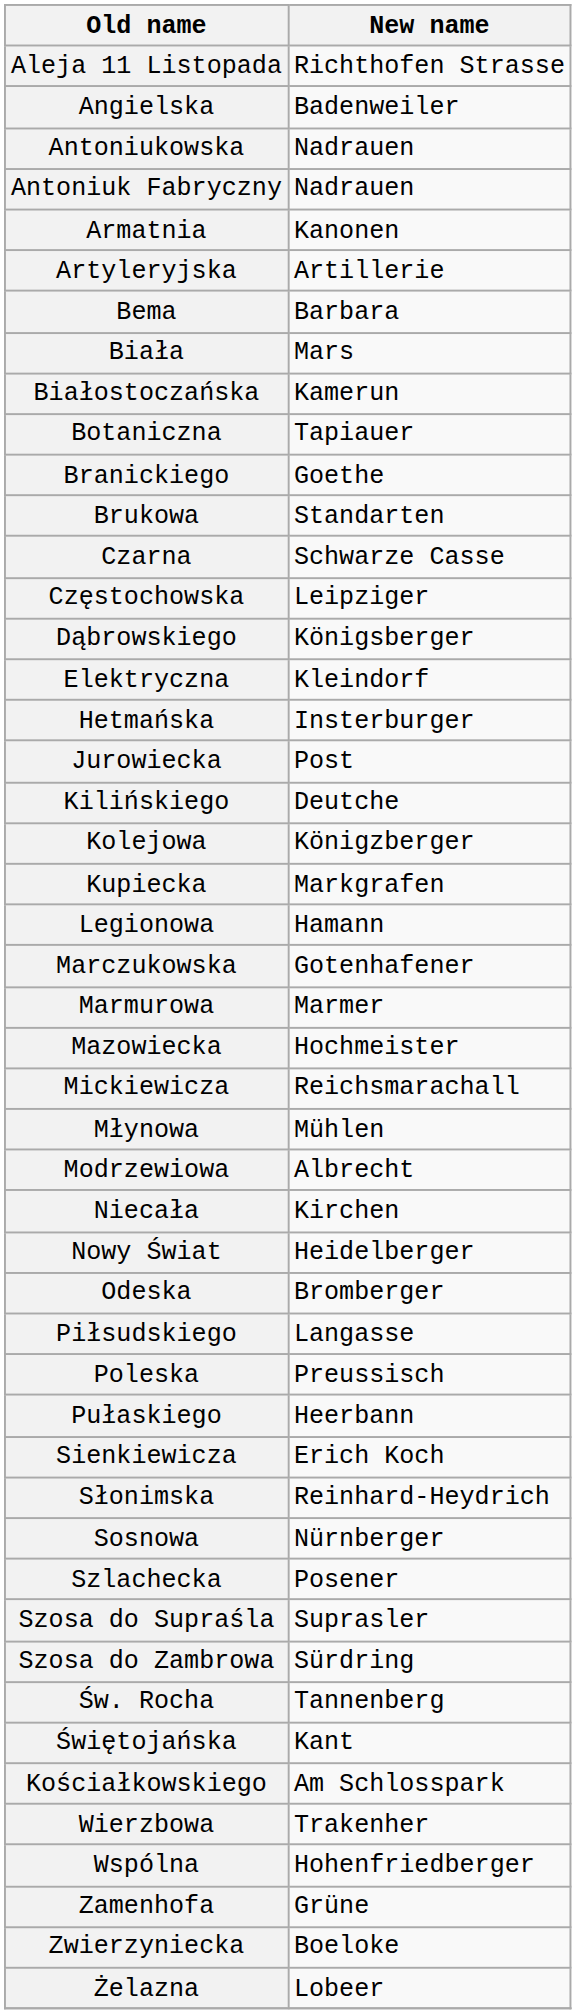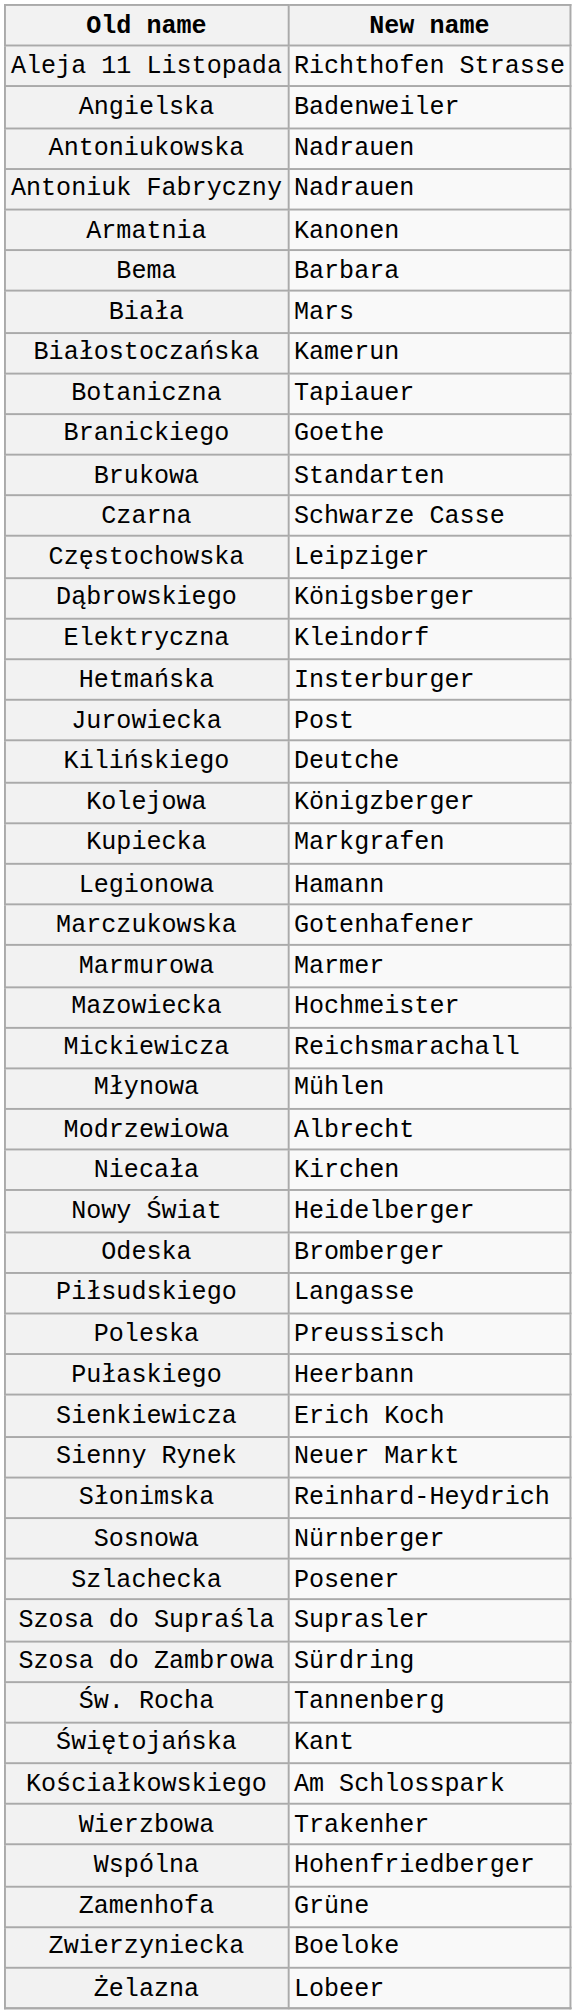- row: Artyleryjska | Artillerie
+ row: Sienny Rynek | Neuer Markt
